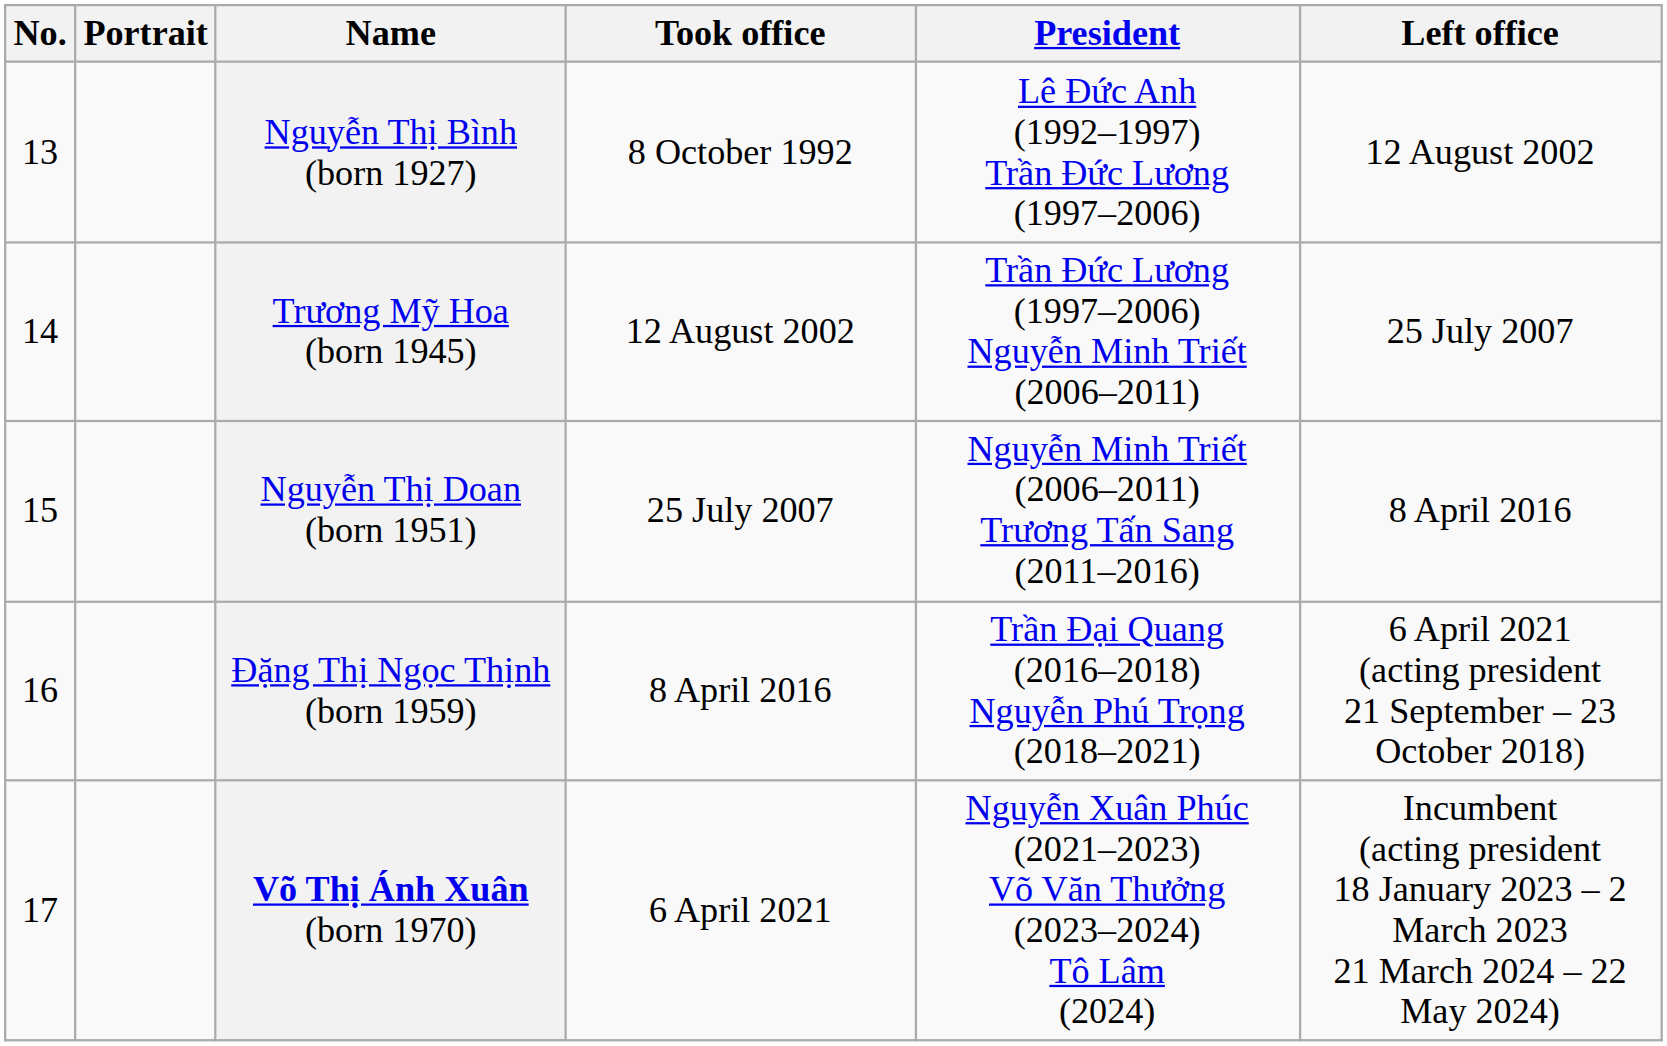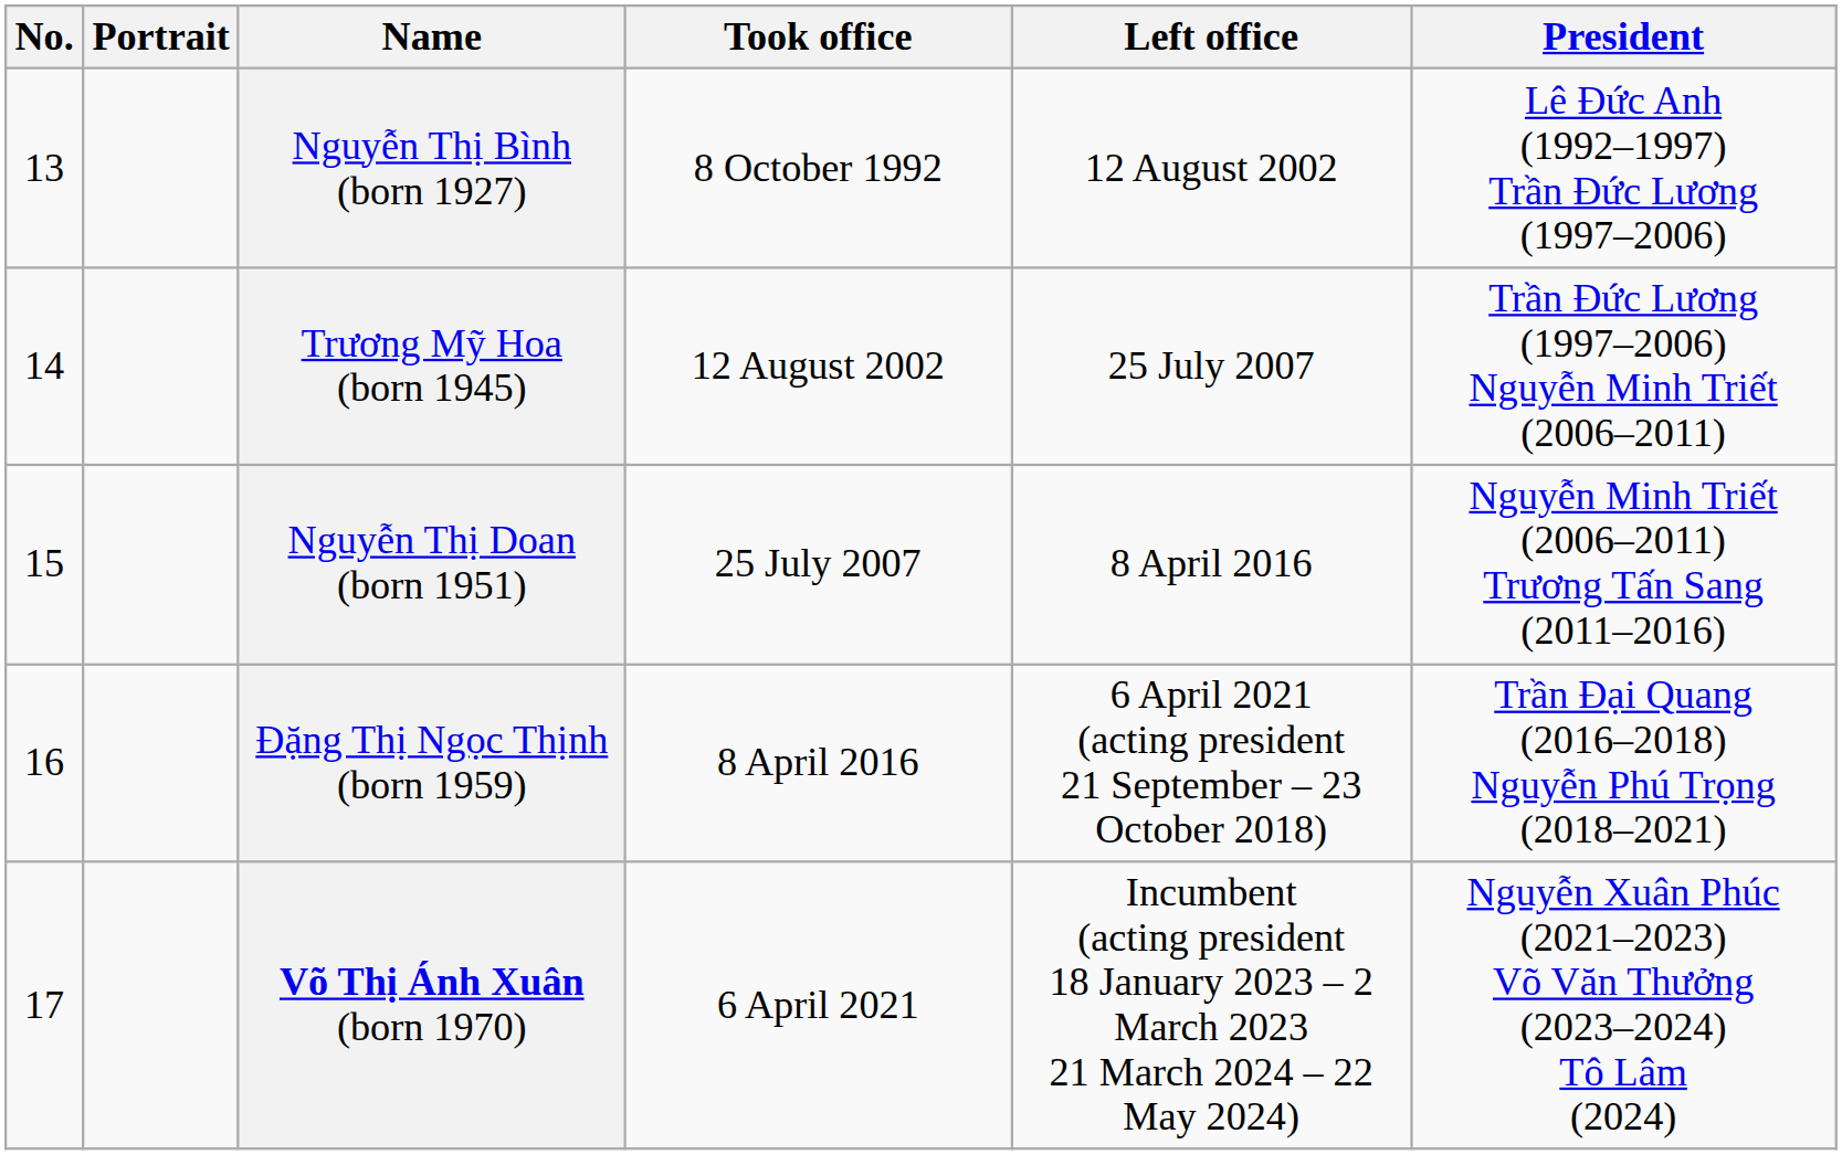columns swapped: Left office <-> President
